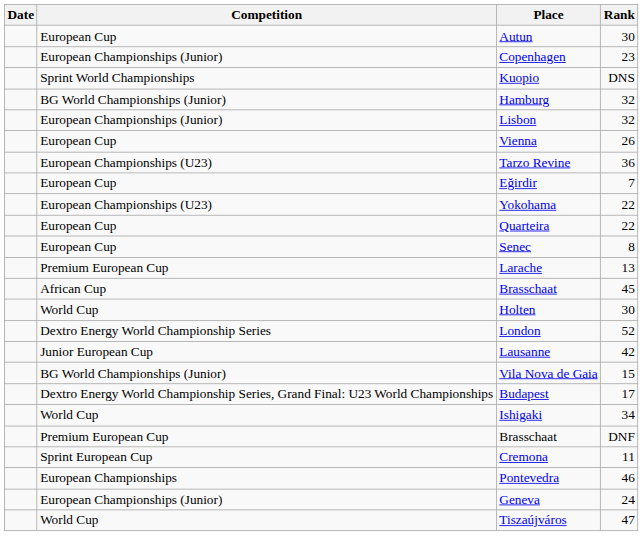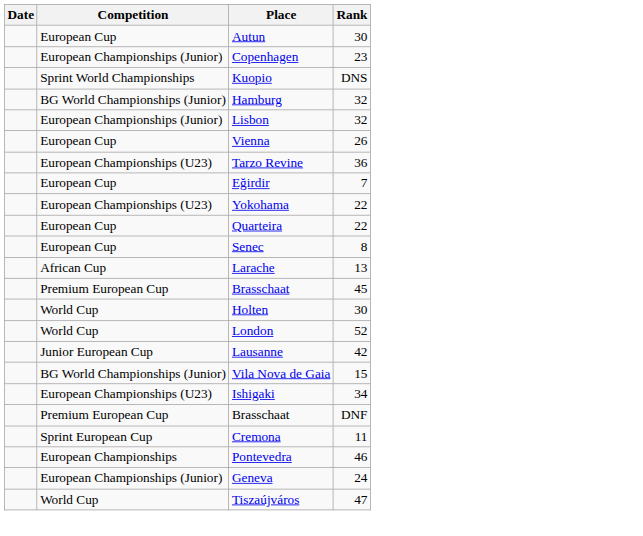Larache | Competition: Premium European Cup -> African Cup
Brasschaat / 45 | Competition: African Cup -> Premium European Cup
London | Competition: Dextro Energy World Championship Series -> World Cup
- row: Dextro Energy World Championship Series, Grand Final: U23 World Championships | Budapest | 17
Ishigaki | Competition: World Cup -> European Championships (U23)
